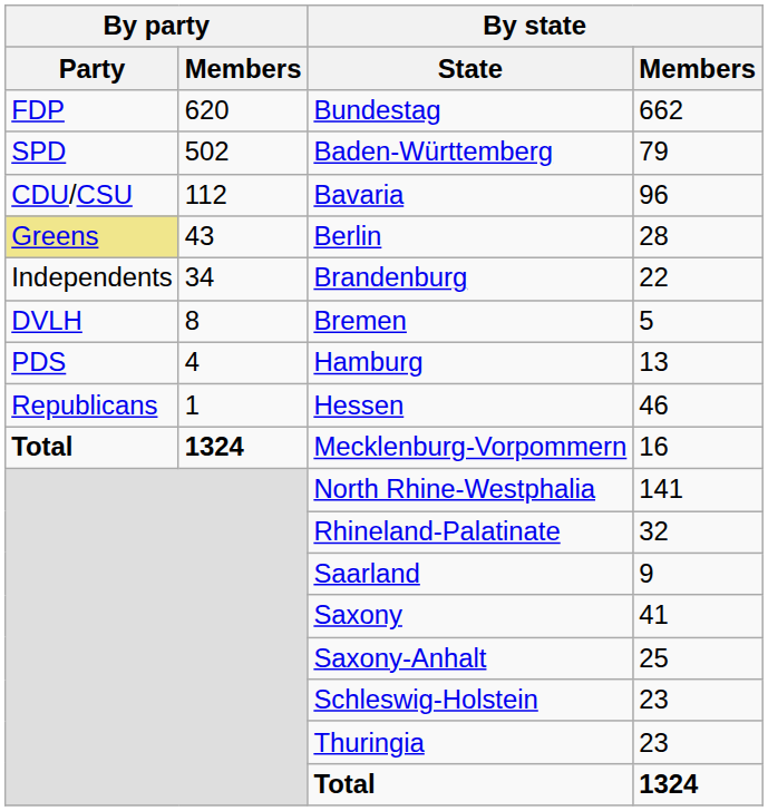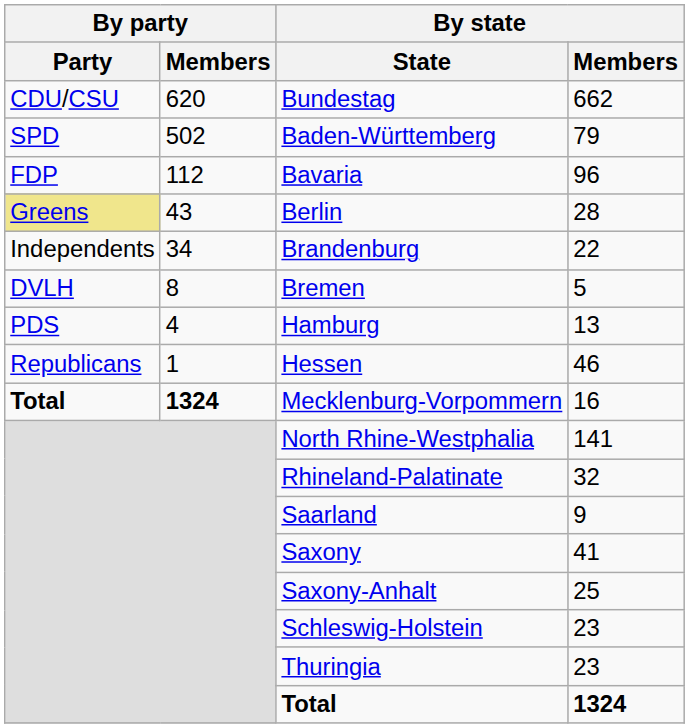Bundestag | By party / Party: FDP -> CDU/CSU
Bavaria | By party / Party: CDU/CSU -> FDP
